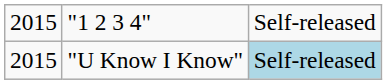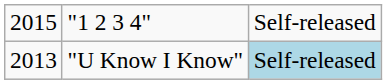"U Know I Know" | column 1: 2015 -> 2013
